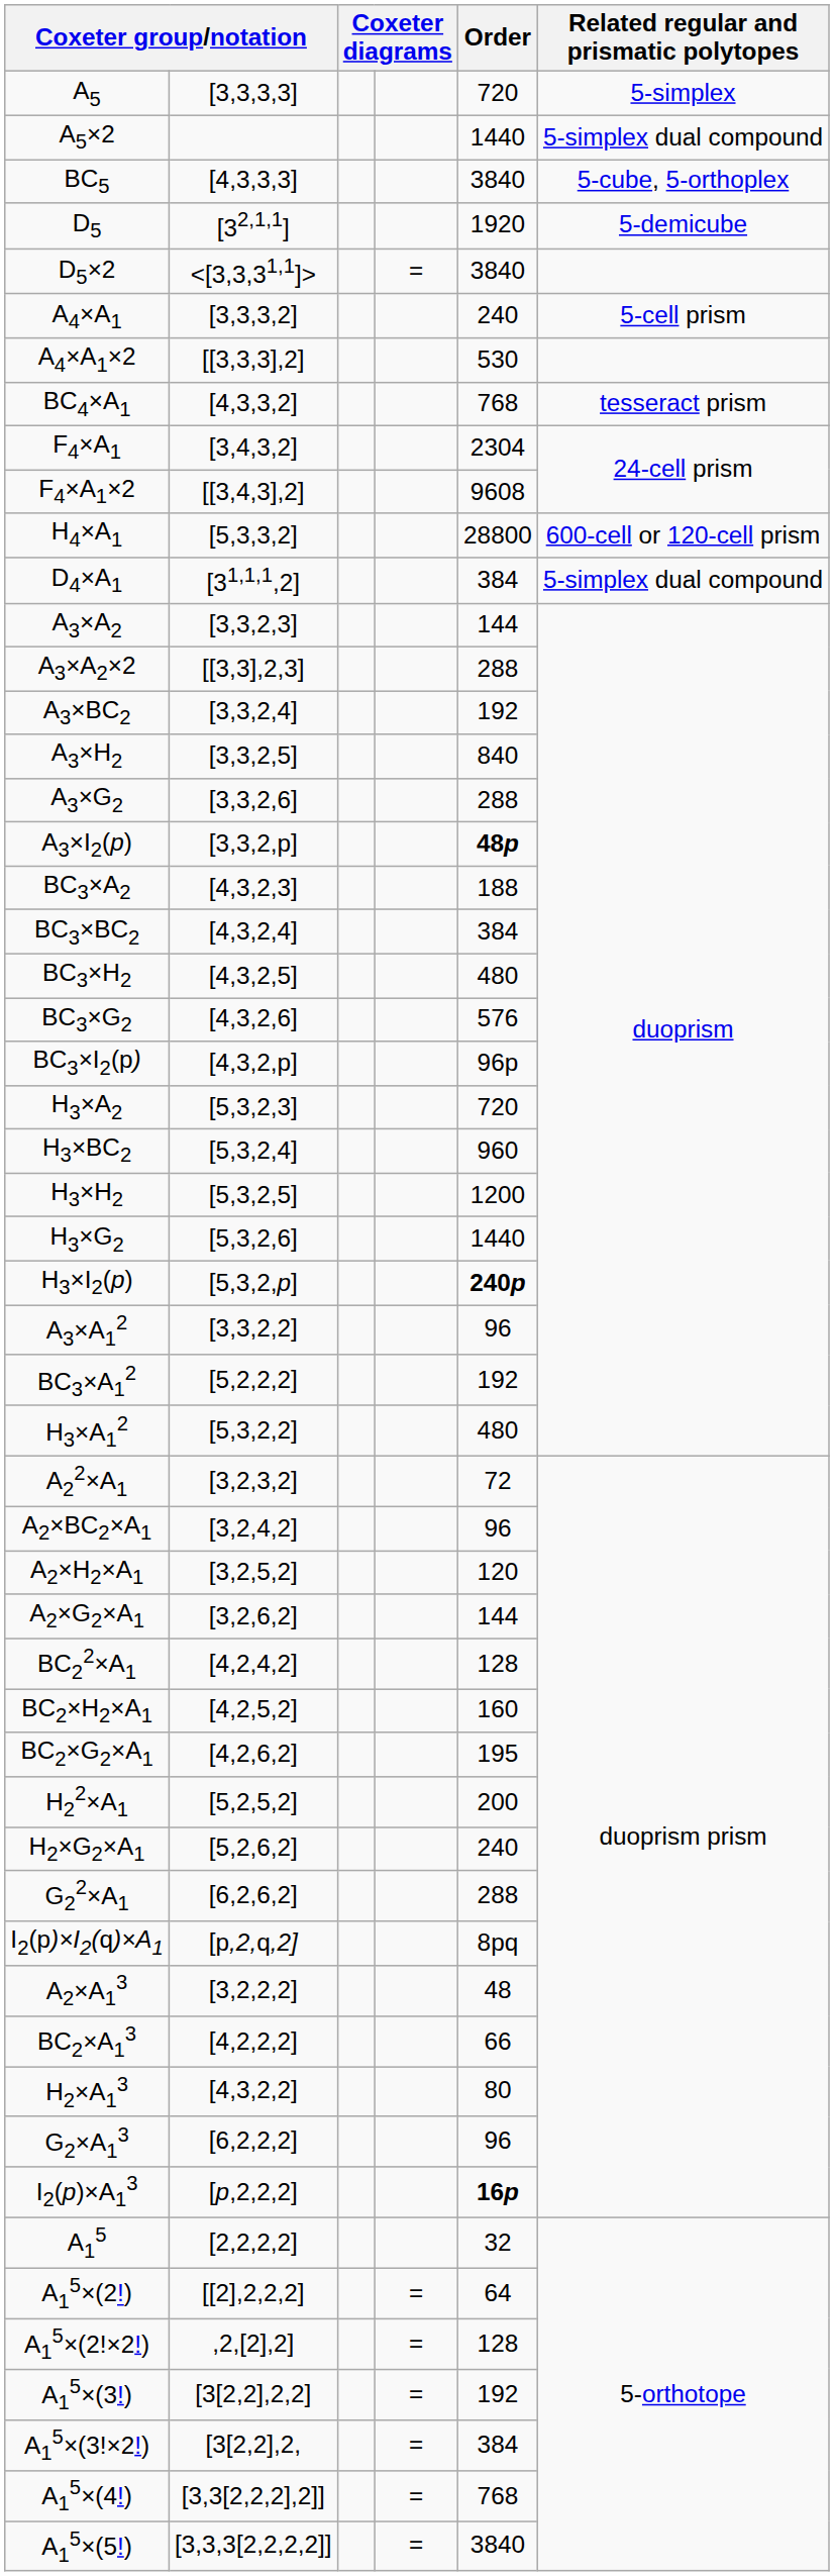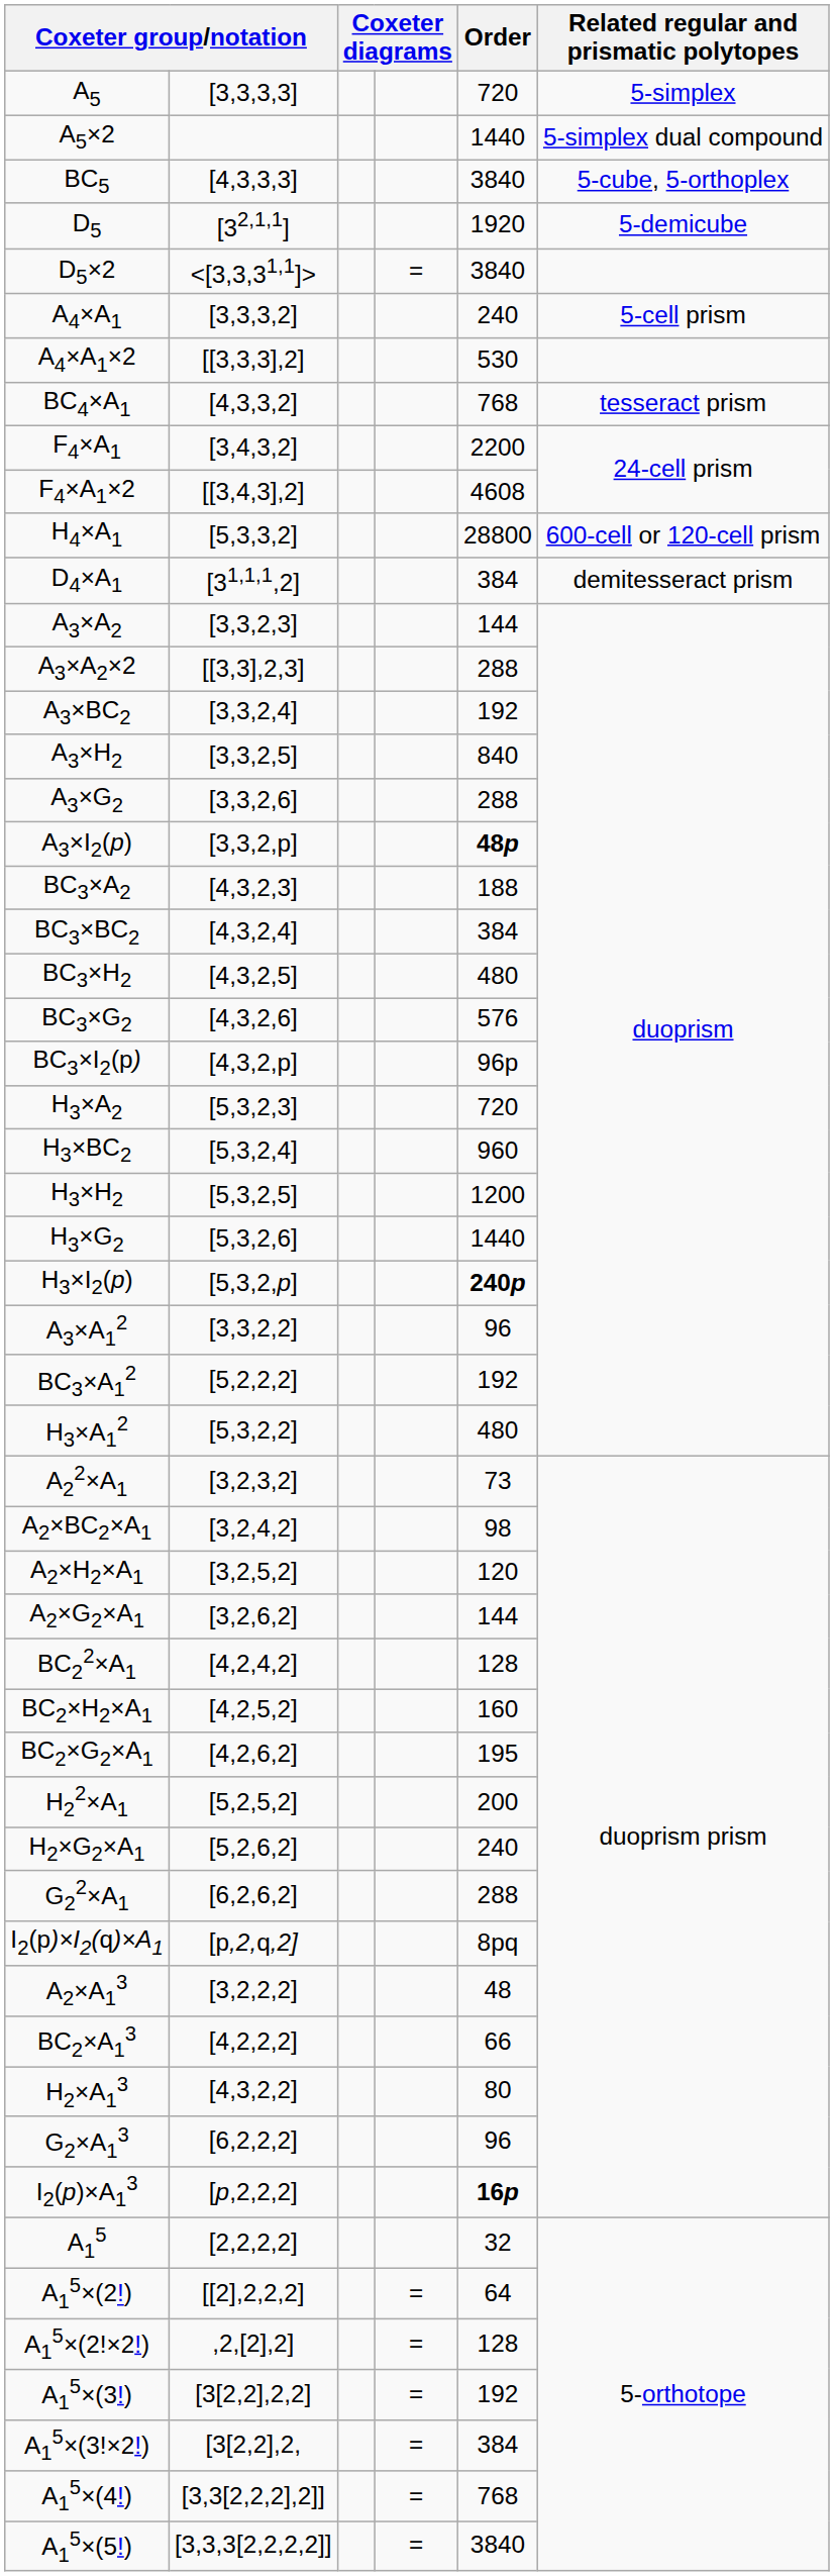F4×A1 | Order: 2304 -> 2200
F4×A1×2 | Order: 9608 -> 4608
D4×A1 | Related regular and prismatic polytopes: 5-simplex dual compound -> demitesseract prism
A22×A1 | Order: 72 -> 73
A2×BC2×A1 | Order: 96 -> 98
